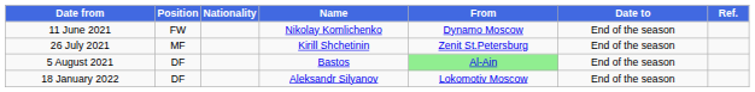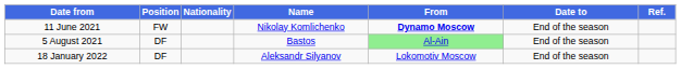11 June 2021 | From: normal -> bold
- row: 26 July 2021 | MF | Kirill Shchetinin | Zenit St.Petersburg | End of the season
